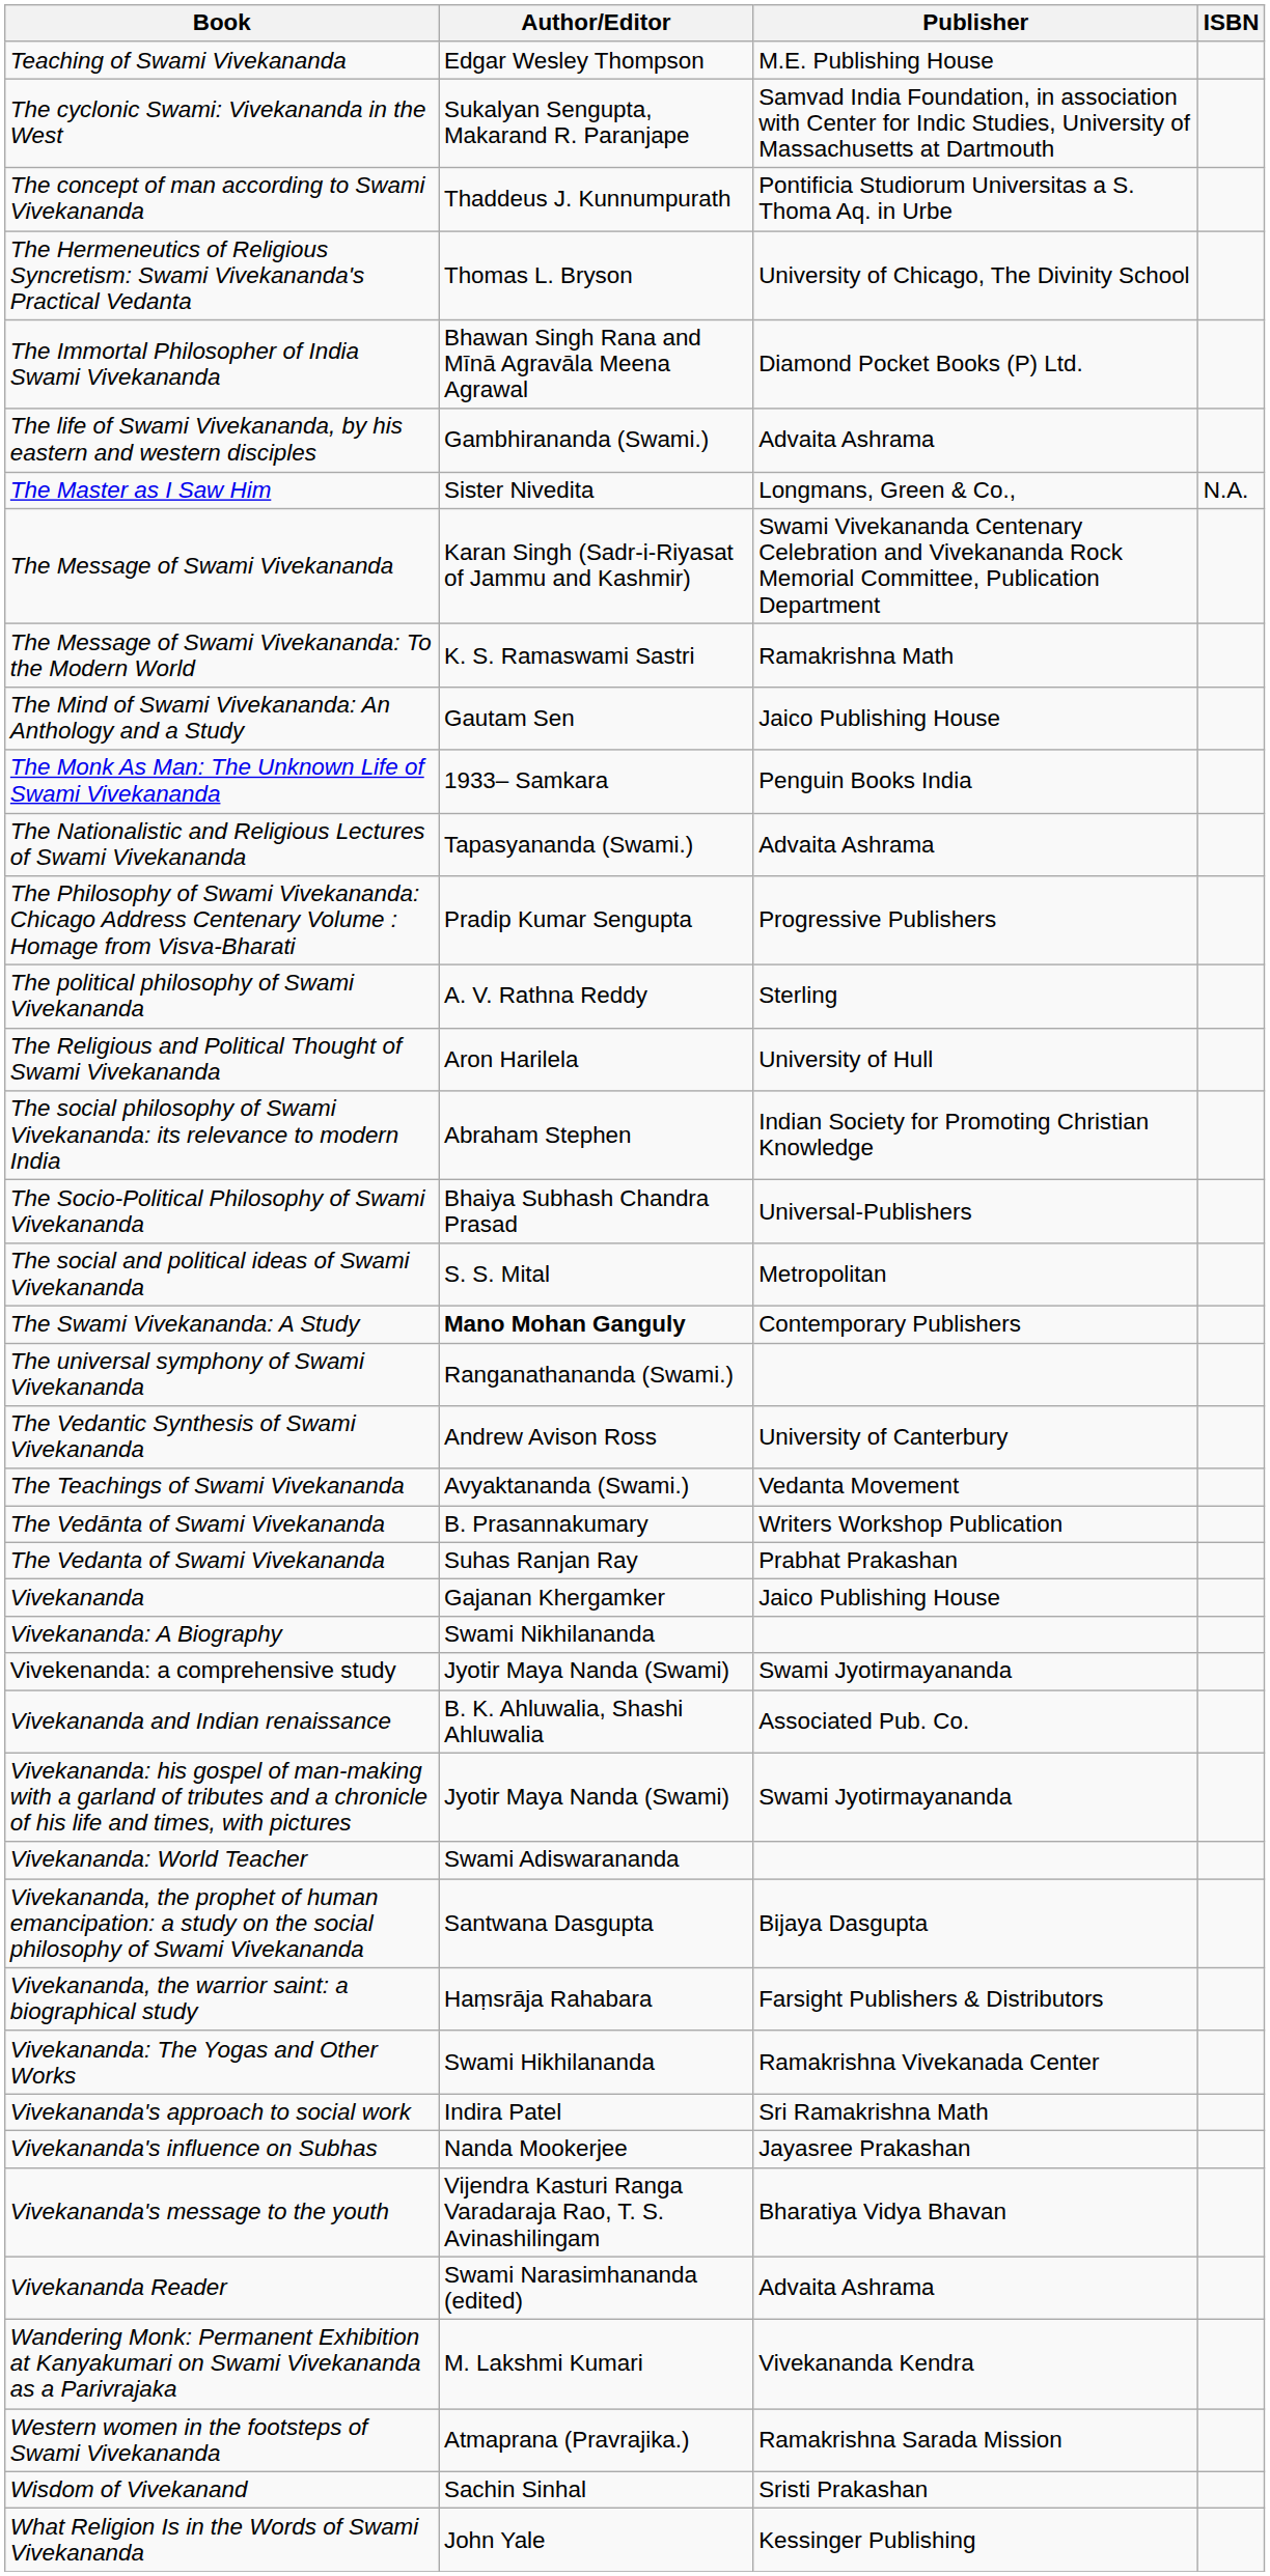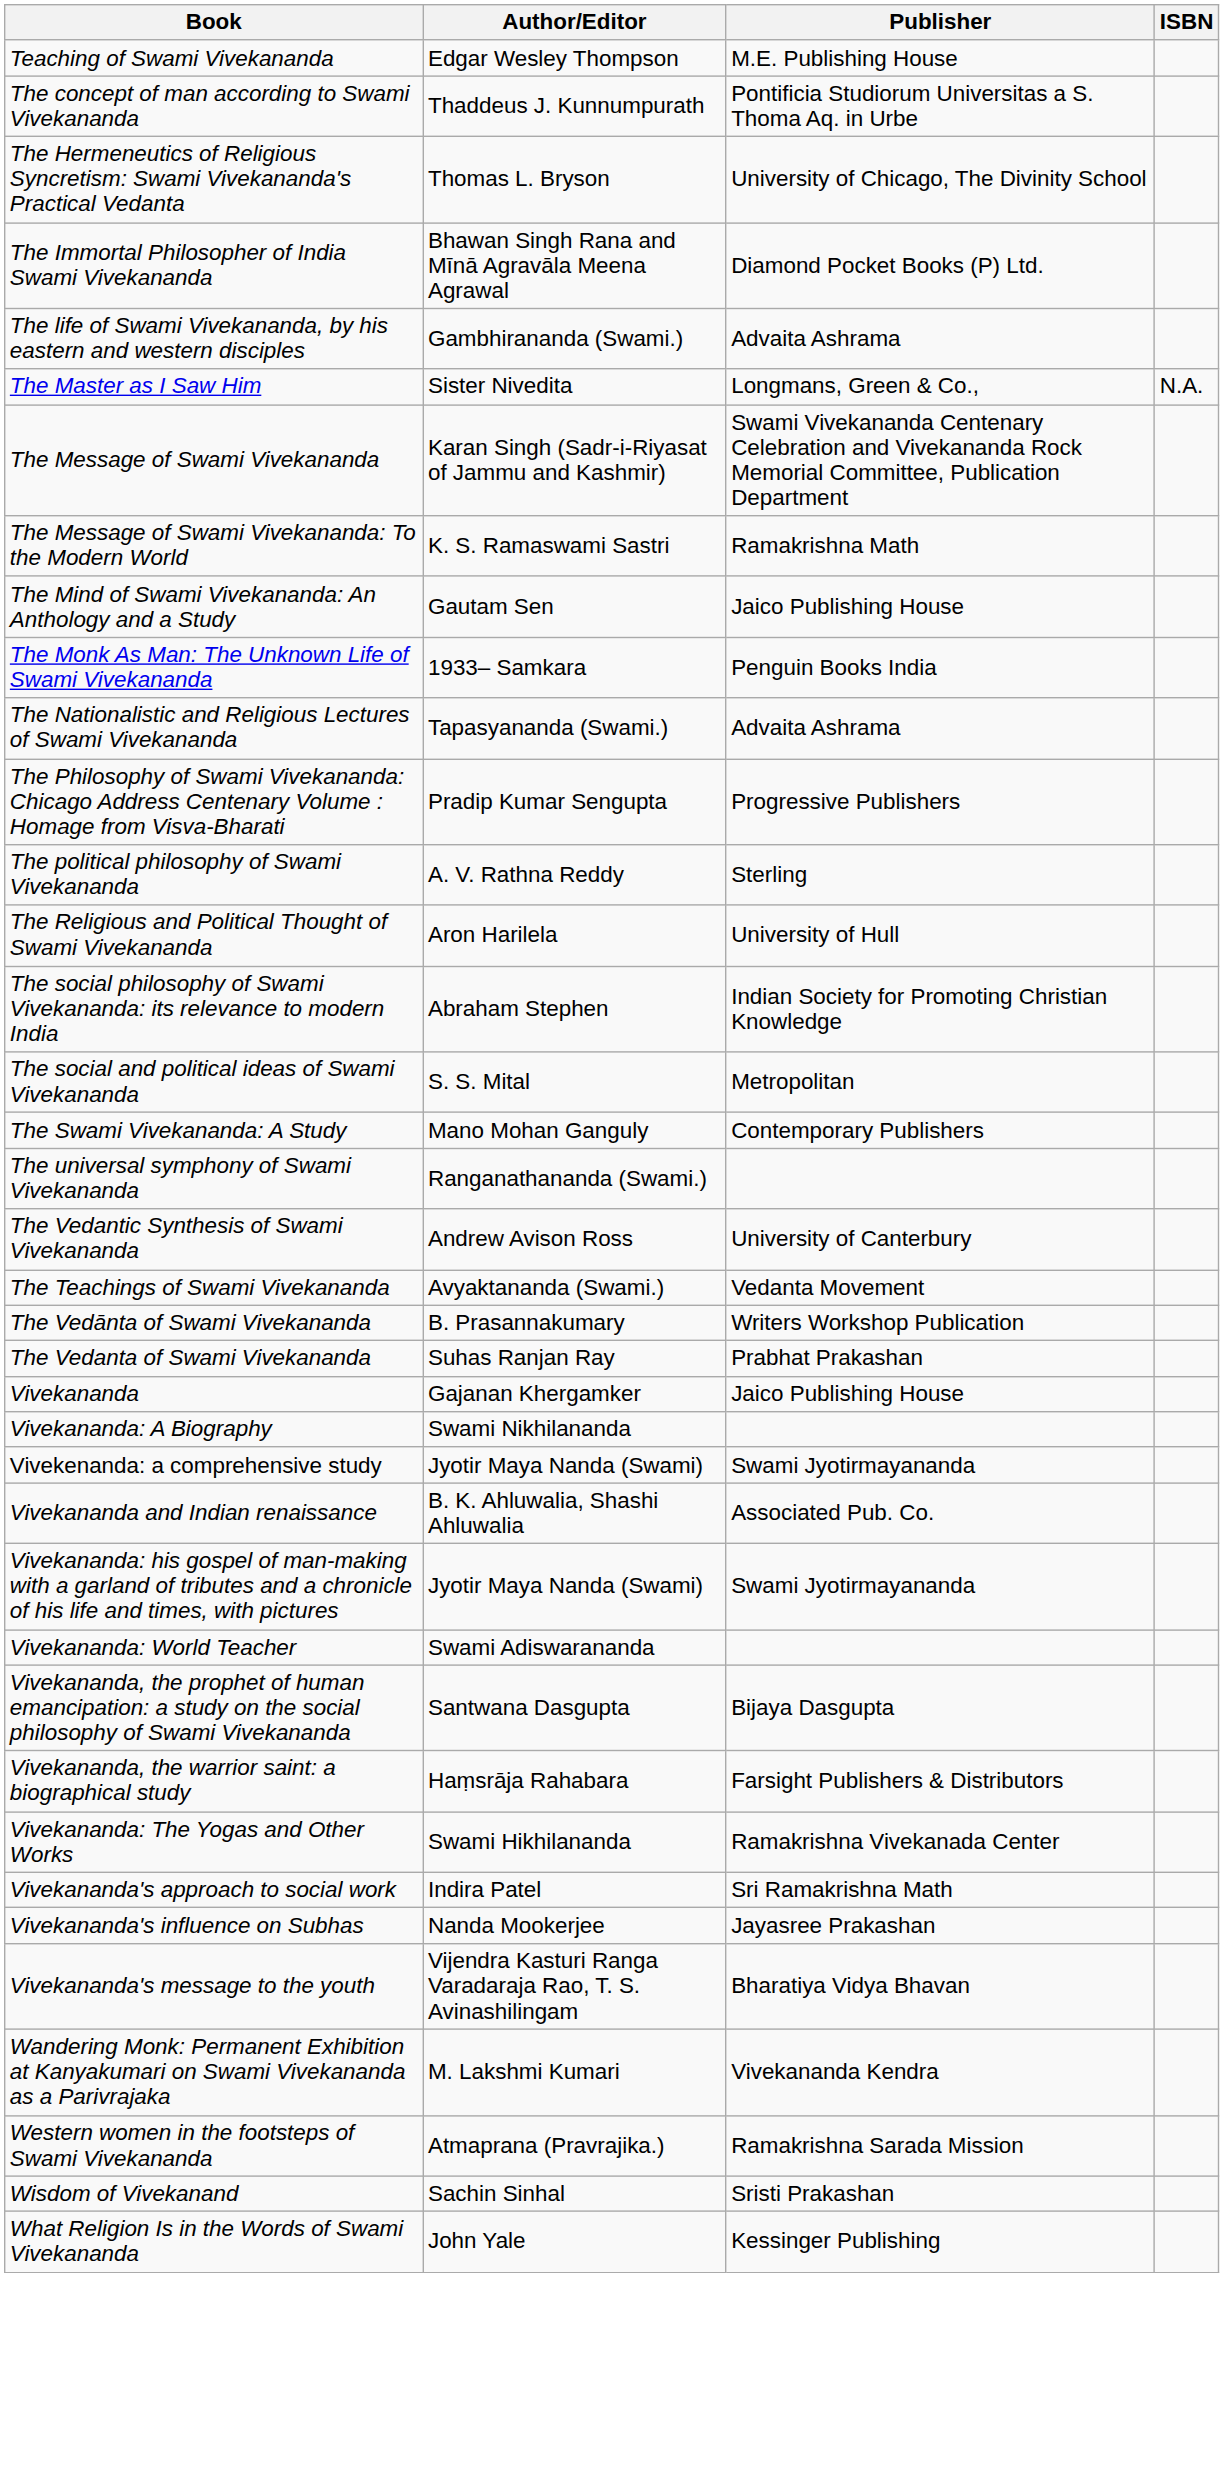- row: The cyclonic Swami: Vivekananda in the West | Sukalyan Sengupta, Makarand R. Paranjape | Samvad India Foundation, in association with Center for Indic Studies, University of Massachusetts at Dartmouth
- row: The Socio-Political Philosophy of Swami Vivekananda | Bhaiya Subhash Chandra Prasad | Universal-Publishers
The Swami Vivekananda: A Study | Author/Editor: bold -> normal
- row: Vivekananda Reader | Swami Narasimhananda (edited) | Advaita Ashrama
